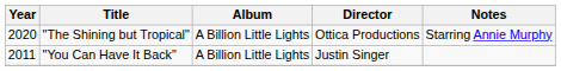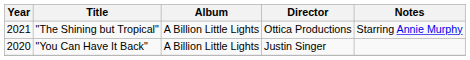"The Shining but Tropical" | Year: 2020 -> 2021
"You Can Have It Back" | Year: 2011 -> 2020
